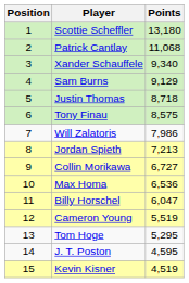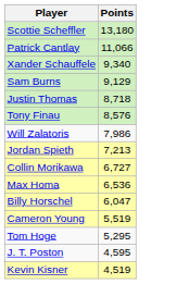- column: Position | 1 | 2 | 3 | 4 | 5 | 6 | 7 | 8 | 9 | 10 | 11 | 12 | 13 | 14 | 15
Patrick Cantlay | Points: 11,068 -> 11,066
Tony Finau | Points: 8,575 -> 8,576
